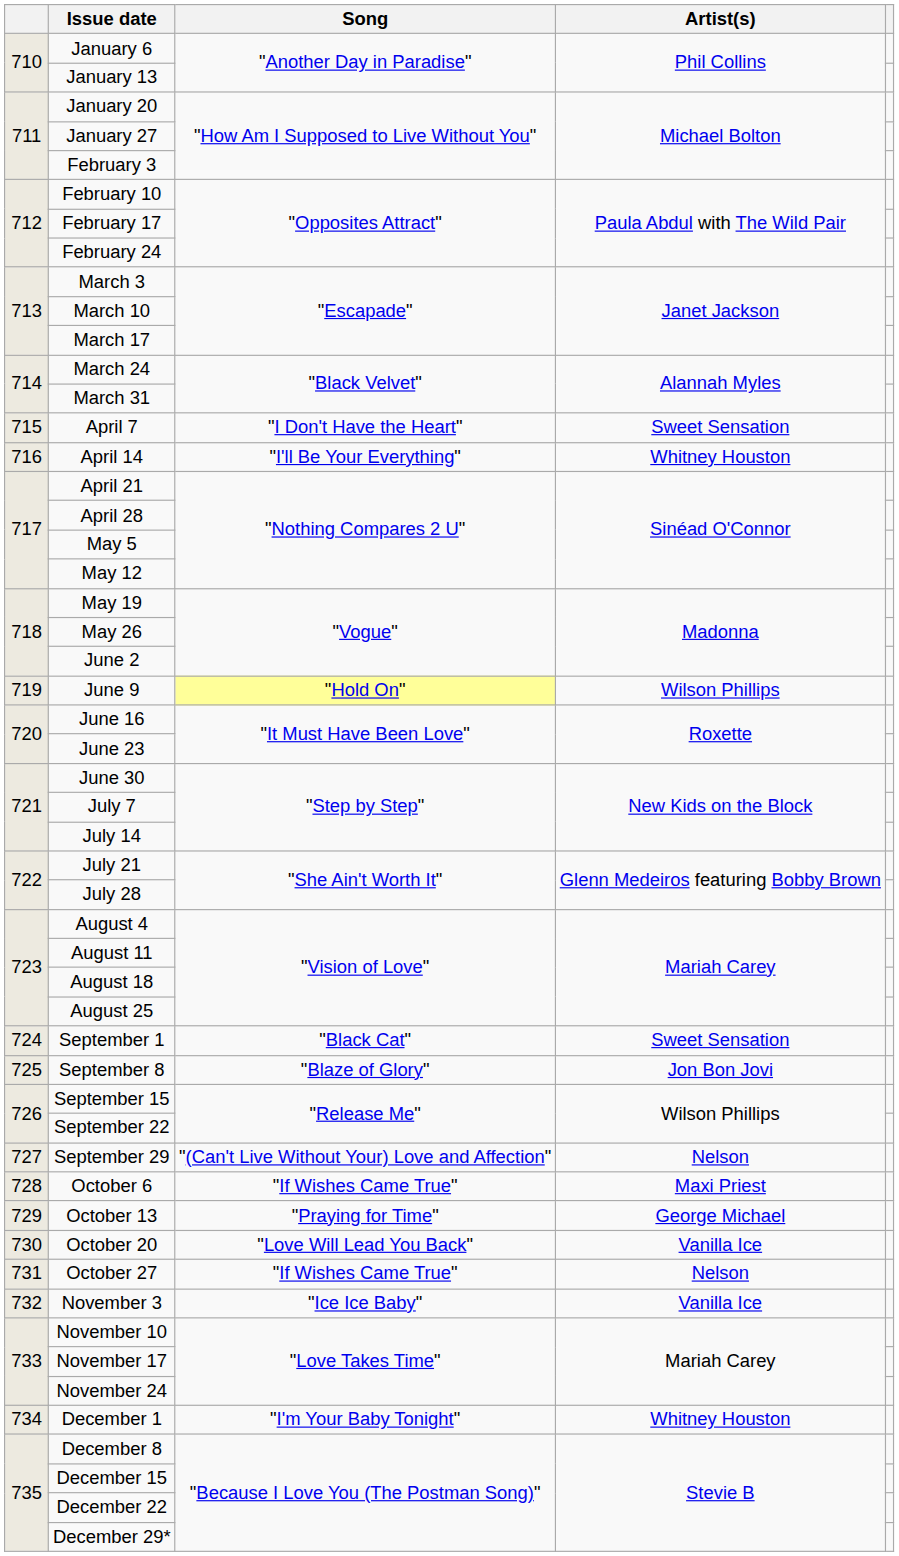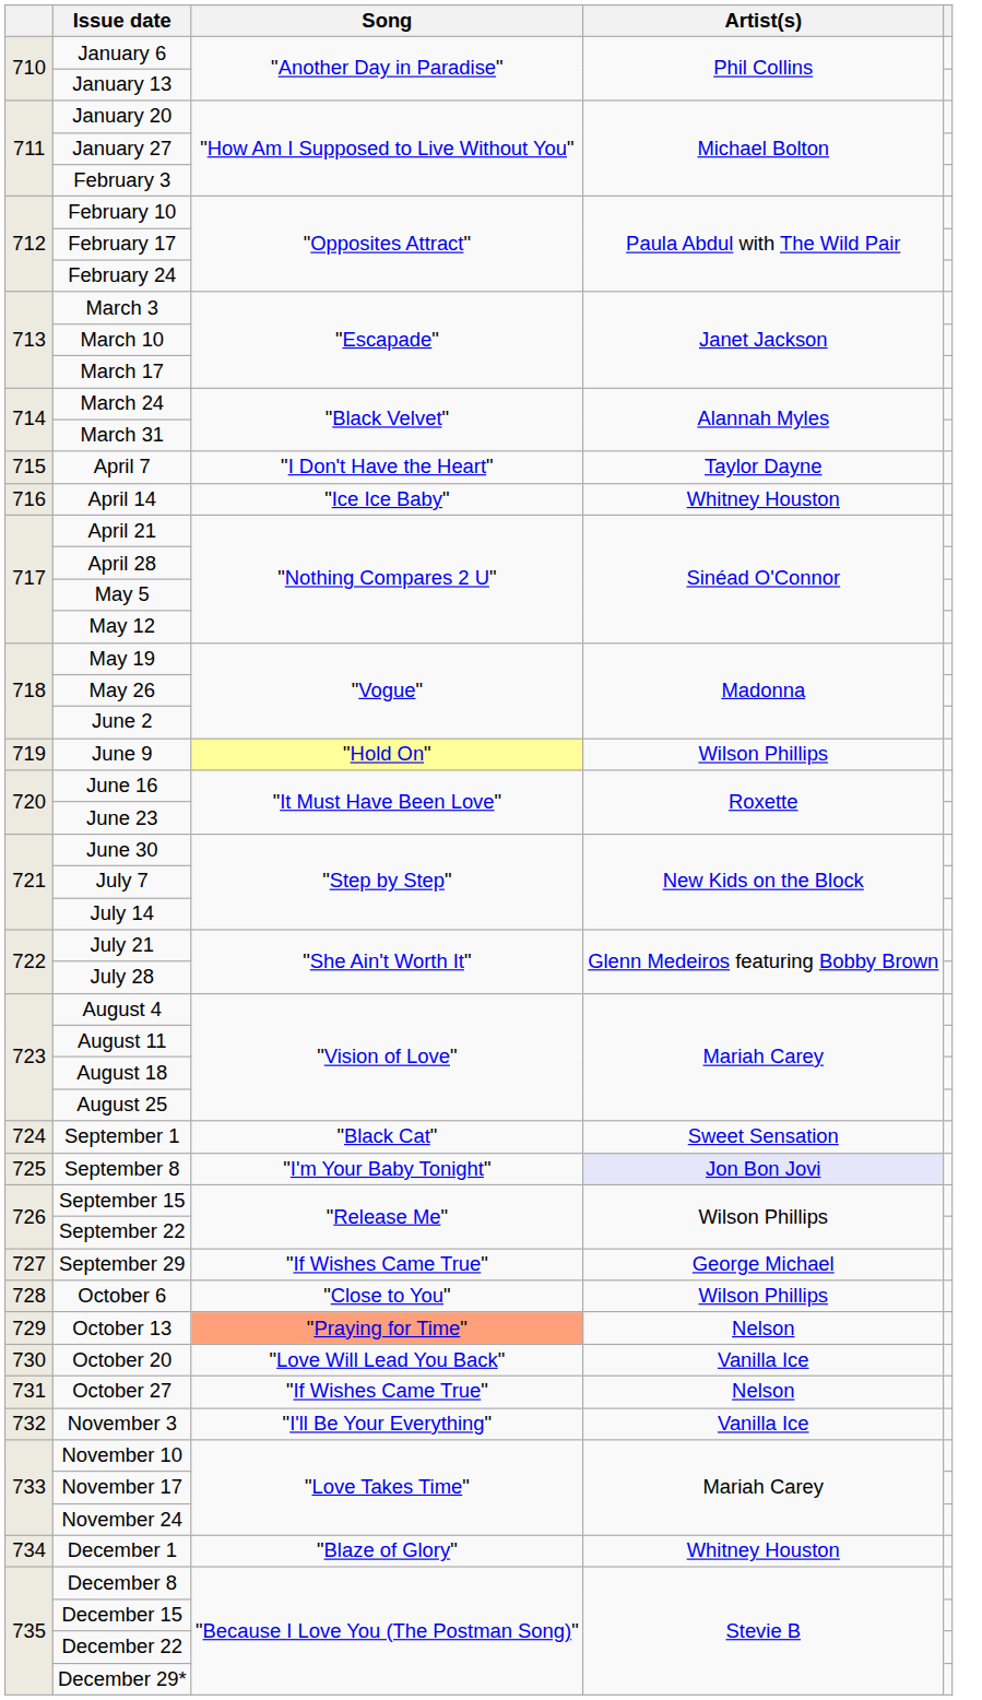April 7 | Artist(s): Sweet Sensation -> Taylor Dayne
April 14 | Song: "I'll Be Your Everything" -> "Ice Ice Baby"
September 8 | Song: "Blaze of Glory" -> "I'm Your Baby Tonight"
September 8 | Artist(s): no background -> lavender background
September 29 | Song: "(Can't Live Without Your) Love and Affection" -> "If Wishes Came True"
September 29 | Artist(s): Nelson -> George Michael
October 6 | Song: "If Wishes Came True" -> "Close to You"
October 6 | Artist(s): Maxi Priest -> Wilson Phillips
October 13 | Song: no background -> lightsalmon background
October 13 | Artist(s): George Michael -> Nelson
November 3 | Song: "Ice Ice Baby" -> "I'll Be Your Everything"
December 1 | Song: "I'm Your Baby Tonight" -> "Blaze of Glory"
